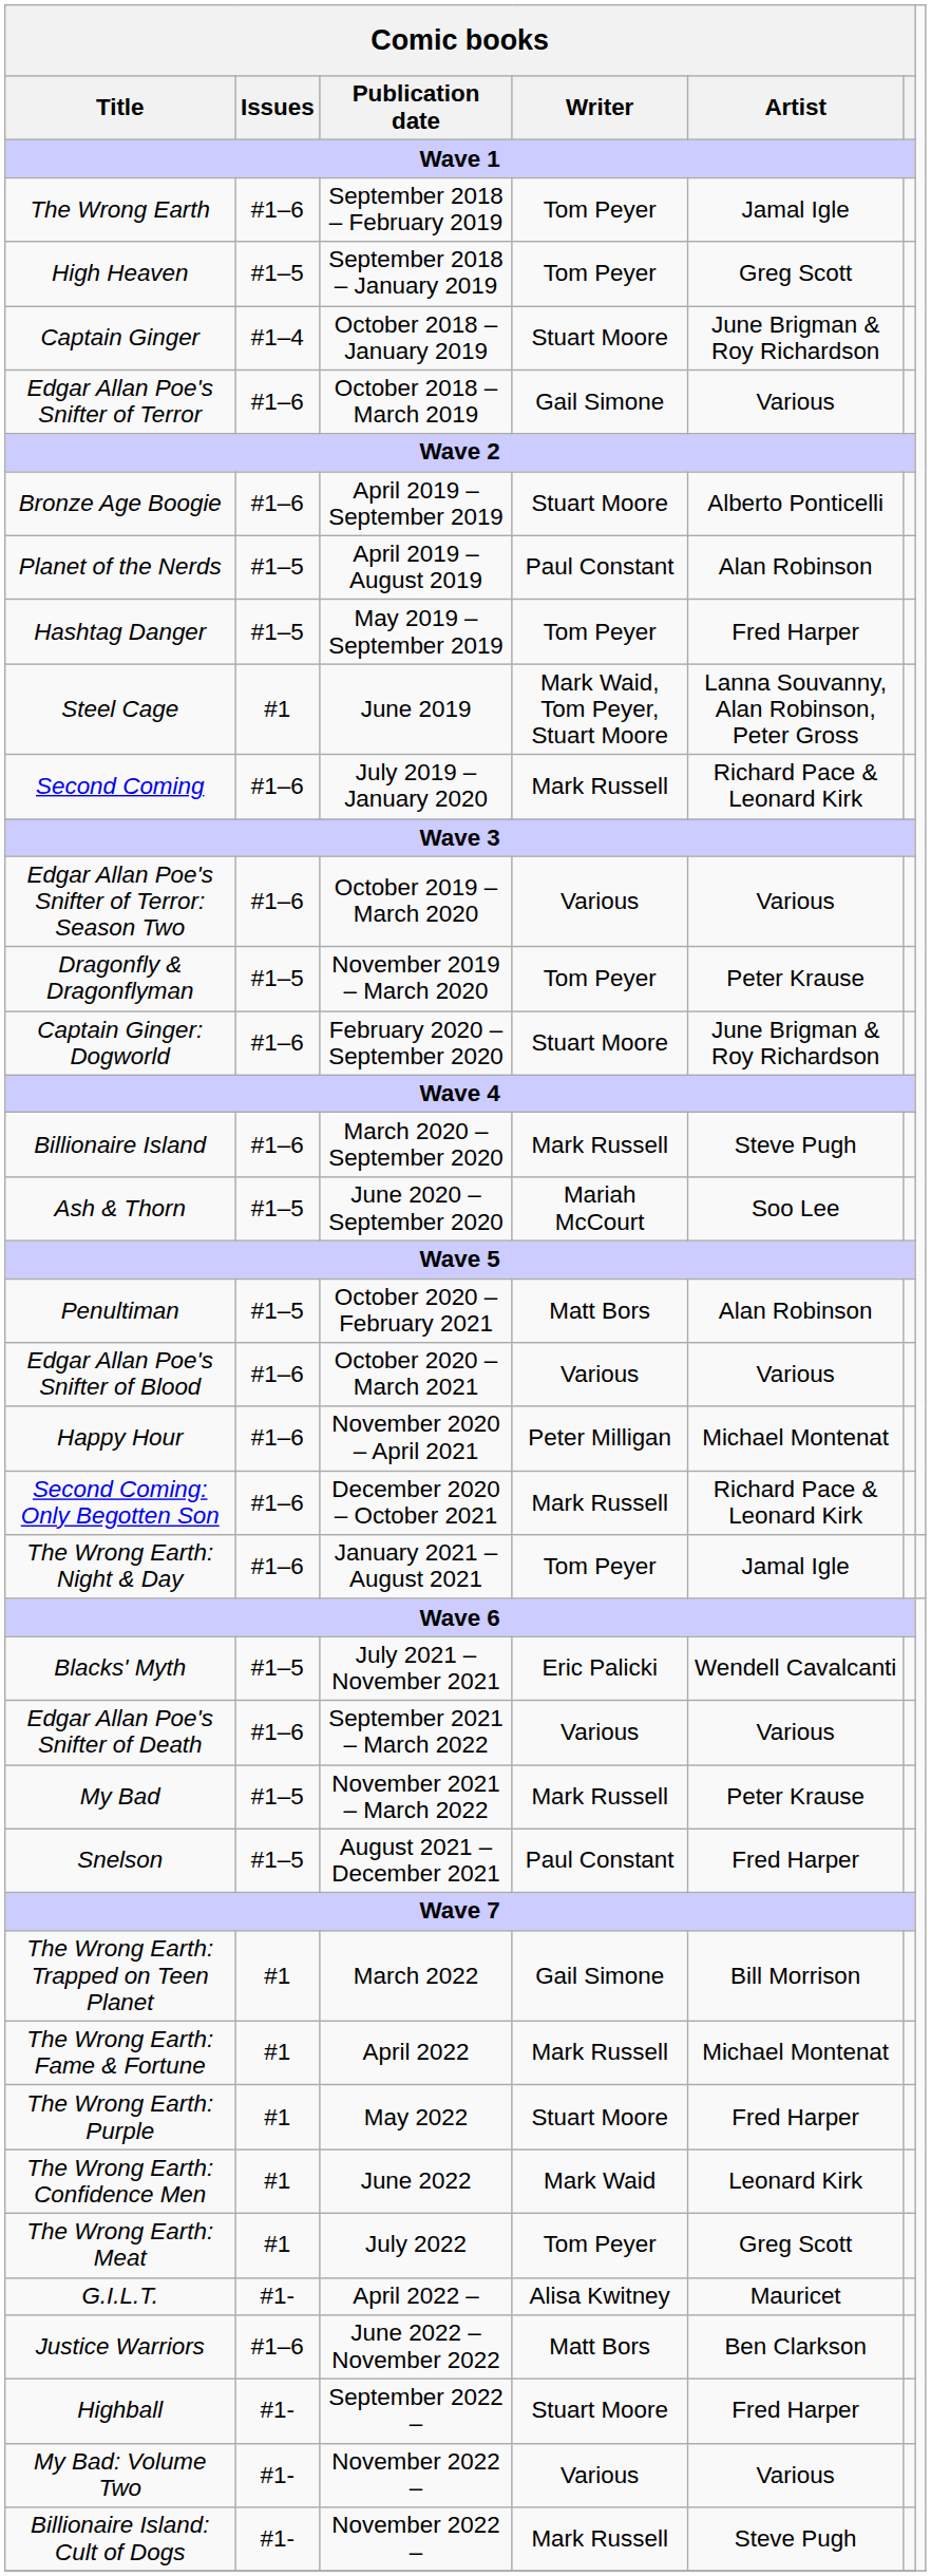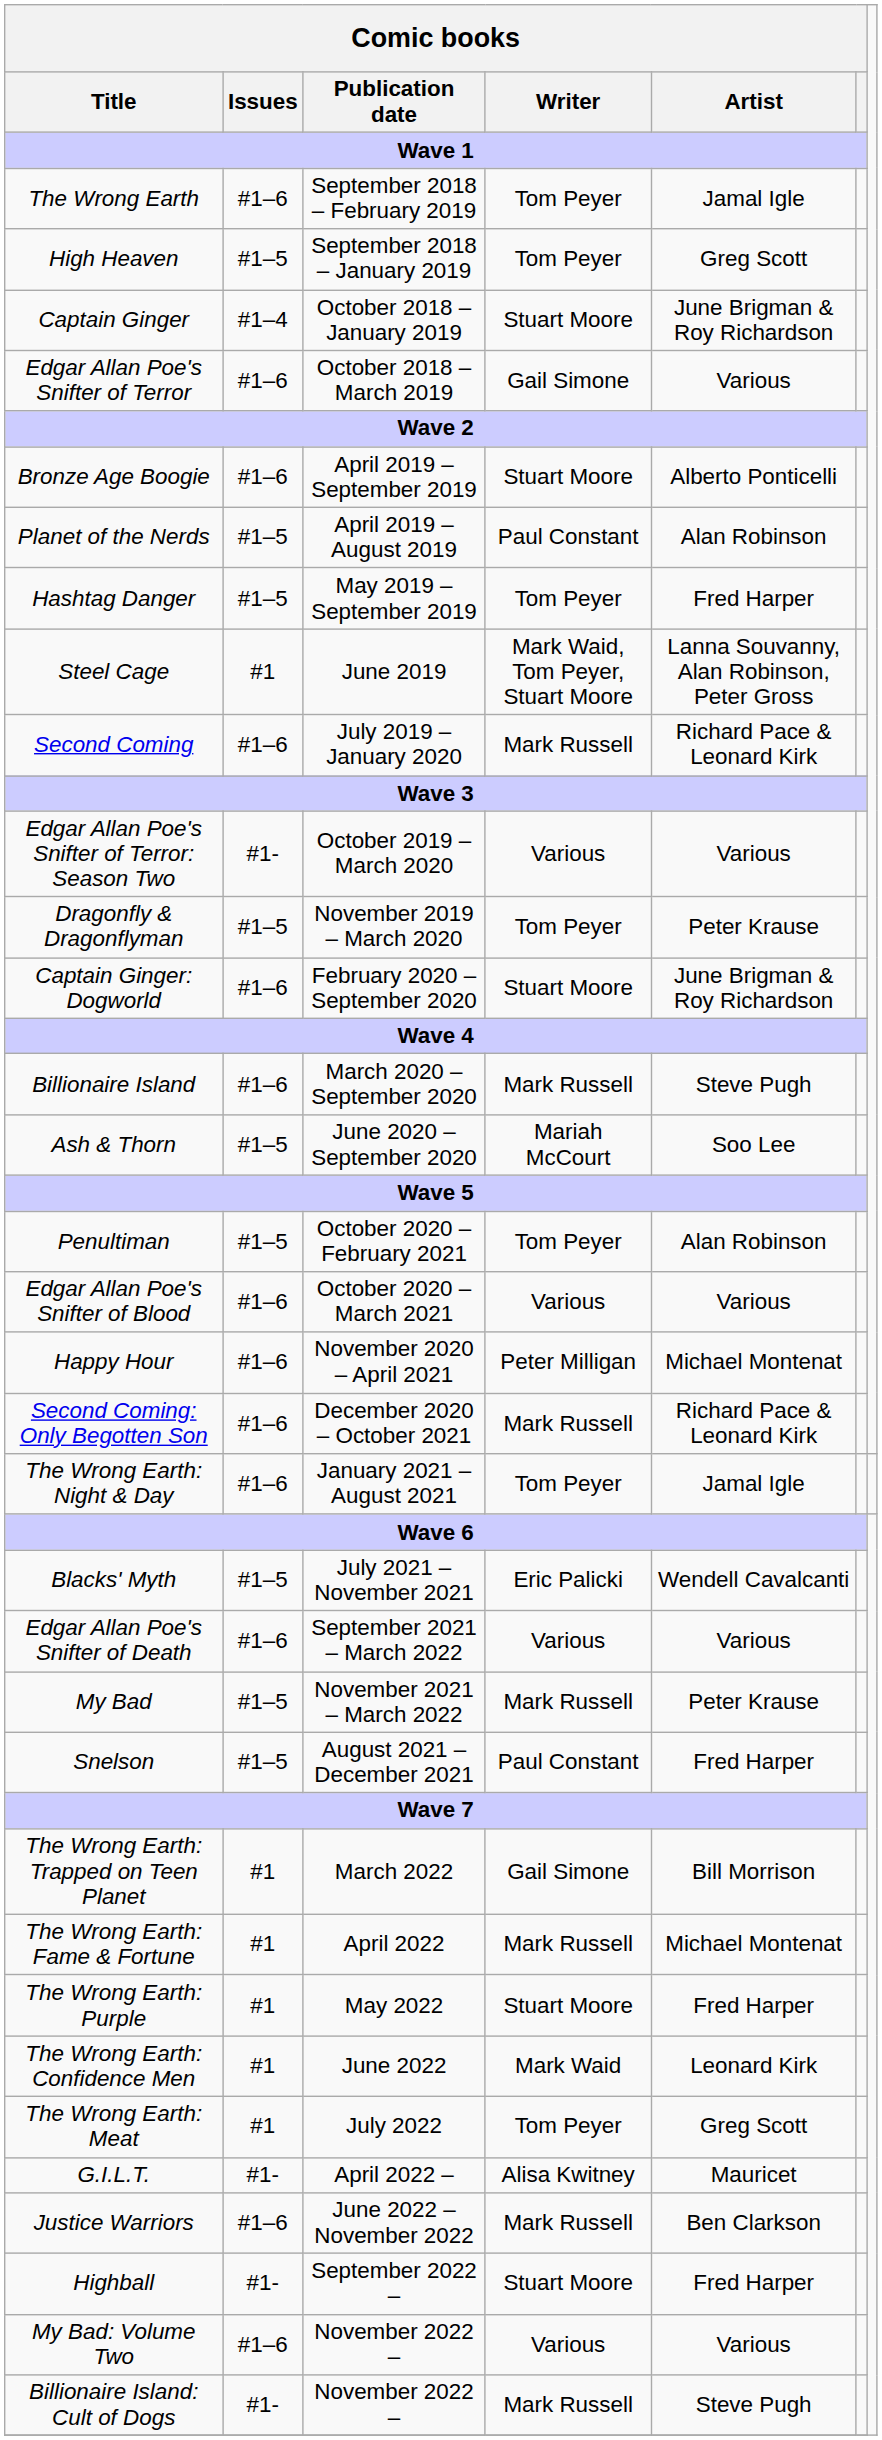Edgar Allan Poe's Snifter of Terror: Season Two | Comic books / Issues / Wave 1: #1–6 -> #1-
Penultiman | Comic books / Writer / Wave 1: Matt Bors -> Tom Peyer
Justice Warriors | Comic books / Writer / Wave 1: Matt Bors -> Mark Russell
My Bad: Volume Two | Comic books / Issues / Wave 1: #1- -> #1–6
